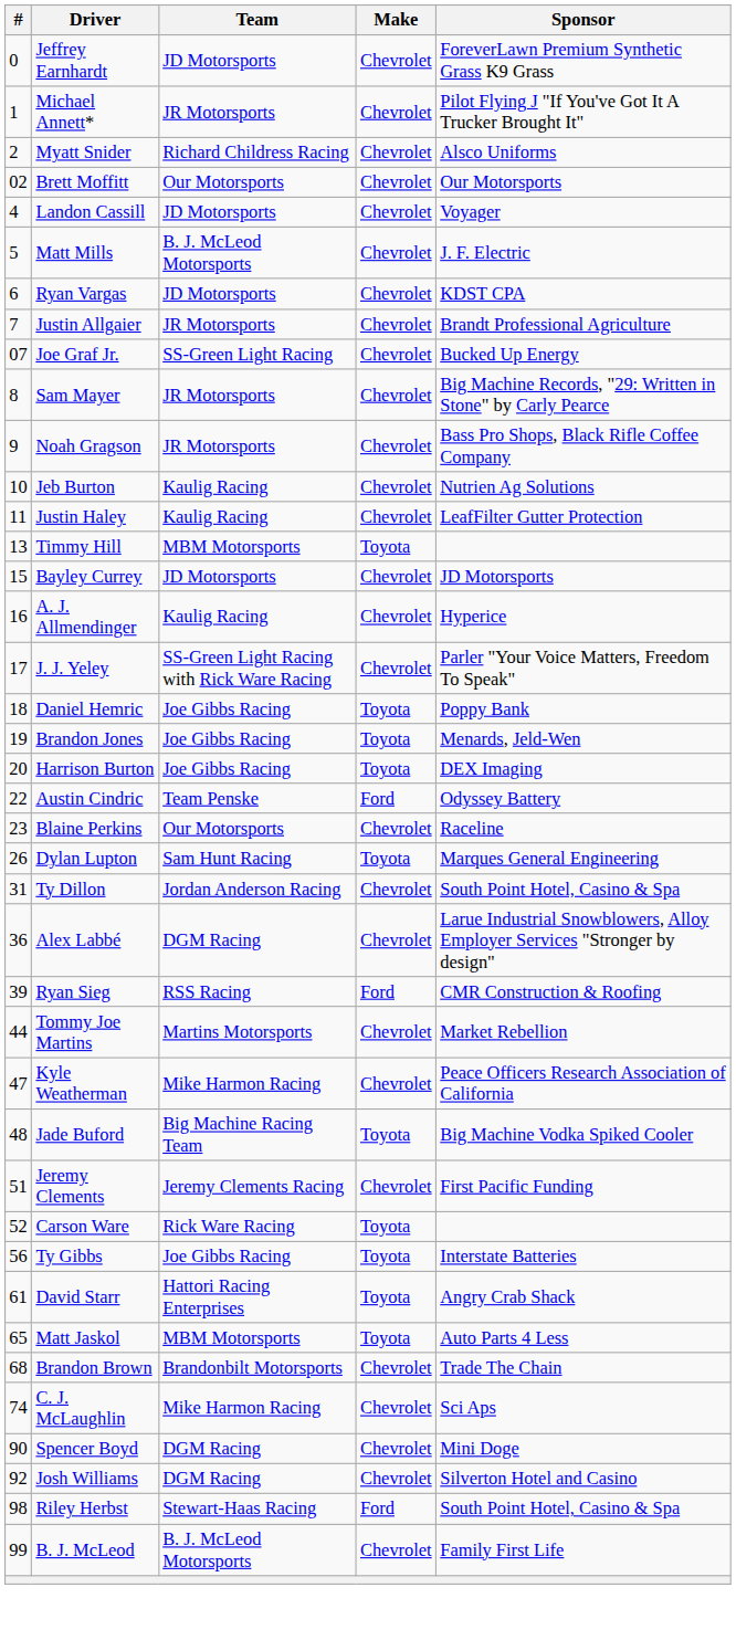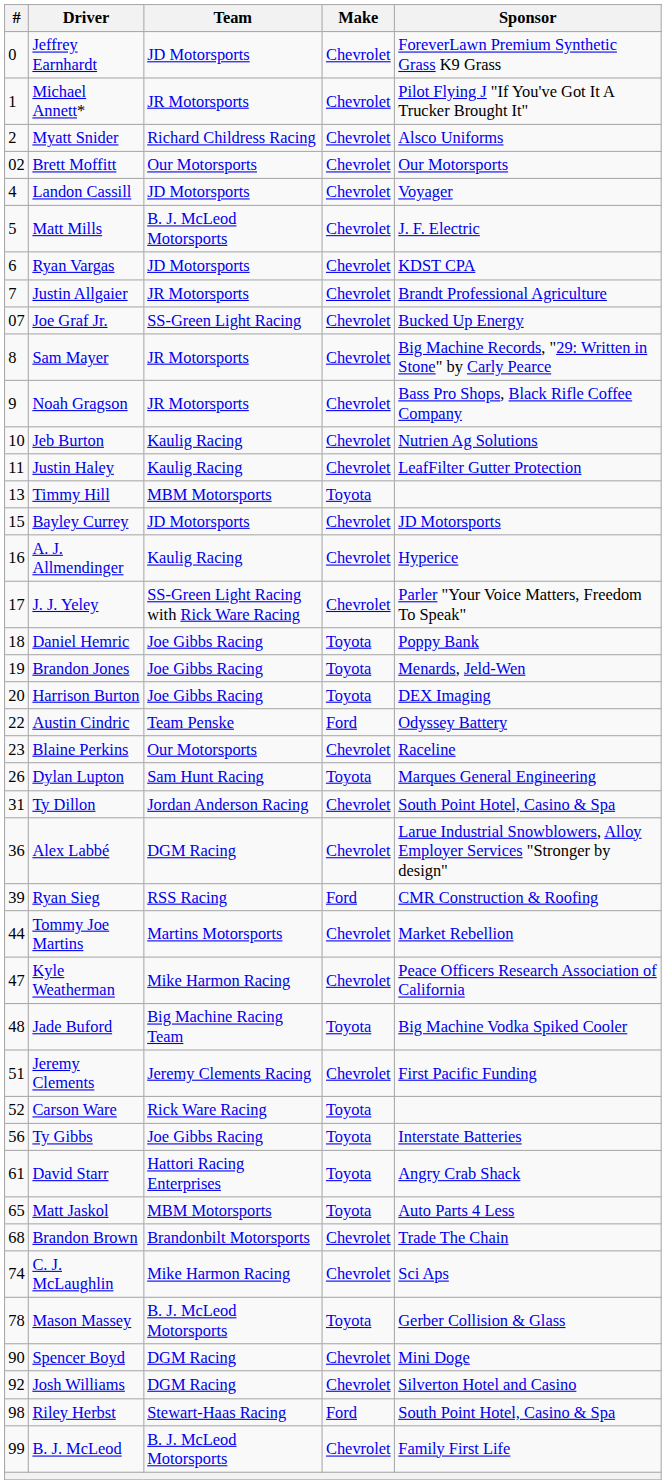+ row: 78 | Mason Massey | B. J. McLeod Motorsports | Toyota | Gerber Collision & Glass
